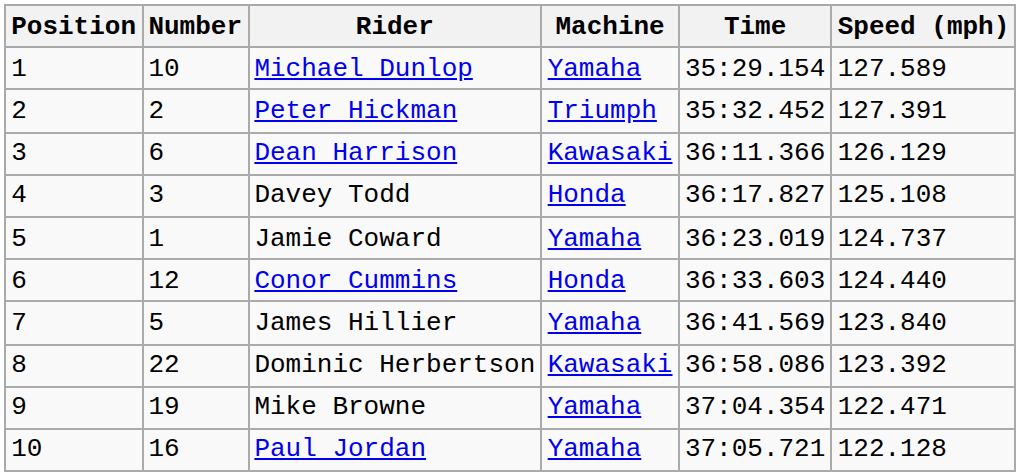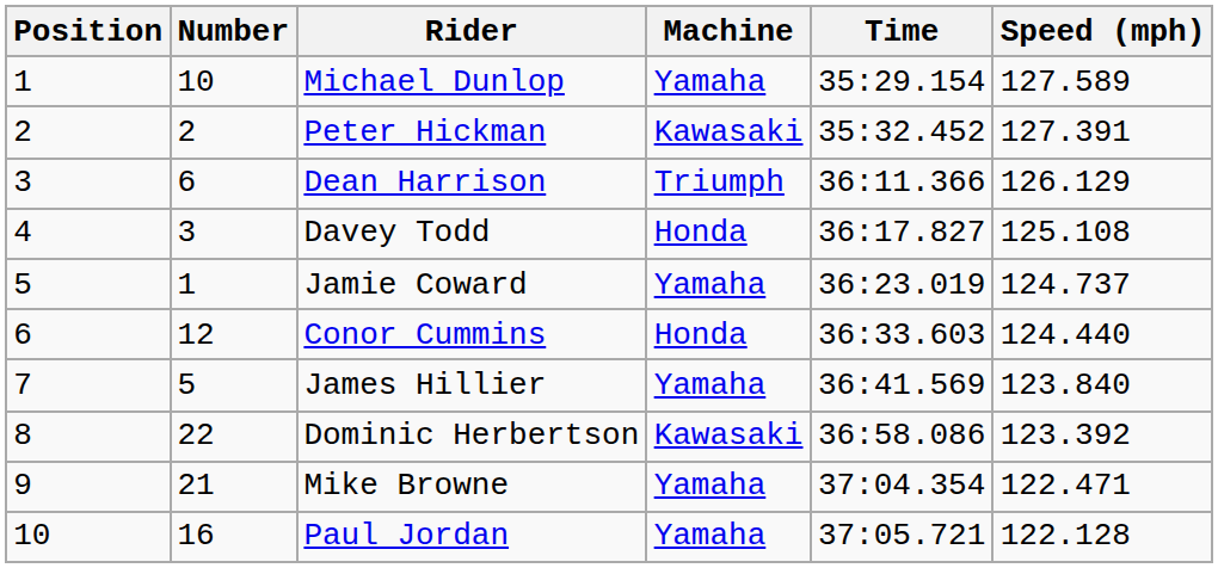Peter Hickman | Machine: Triumph -> Kawasaki
Dean Harrison | Machine: Kawasaki -> Triumph
Mike Browne | Number: 19 -> 21
